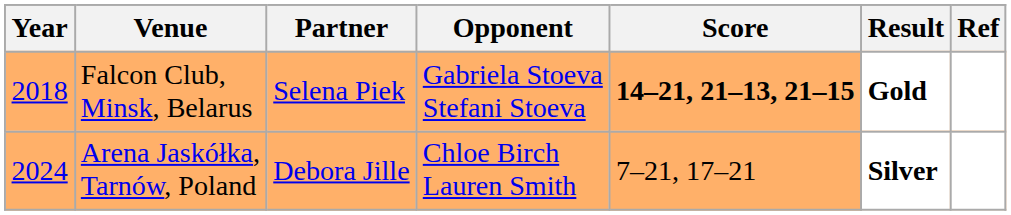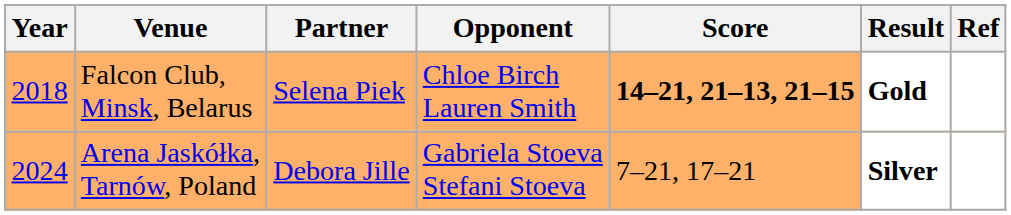Falcon Club, Minsk, Belarus | Opponent: Gabriela Stoeva Stefani Stoeva -> Chloe Birch Lauren Smith
Arena Jaskółka, Tarnów, Poland | Opponent: Chloe Birch Lauren Smith -> Gabriela Stoeva Stefani Stoeva
